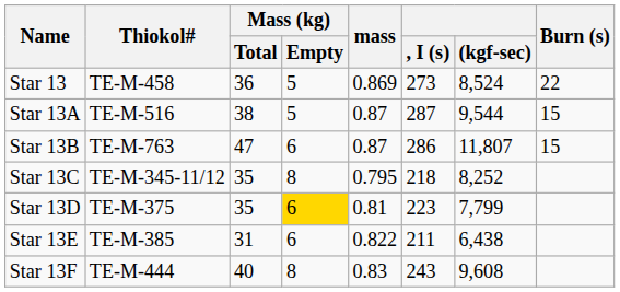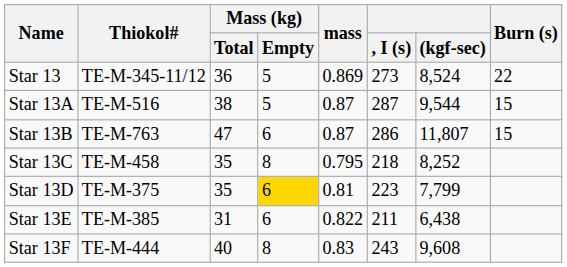Star 13 | Thiokol#: TE-M-458 -> TE-M-345-11/12
Star 13C | Thiokol#: TE-M-345-11/12 -> TE-M-458
